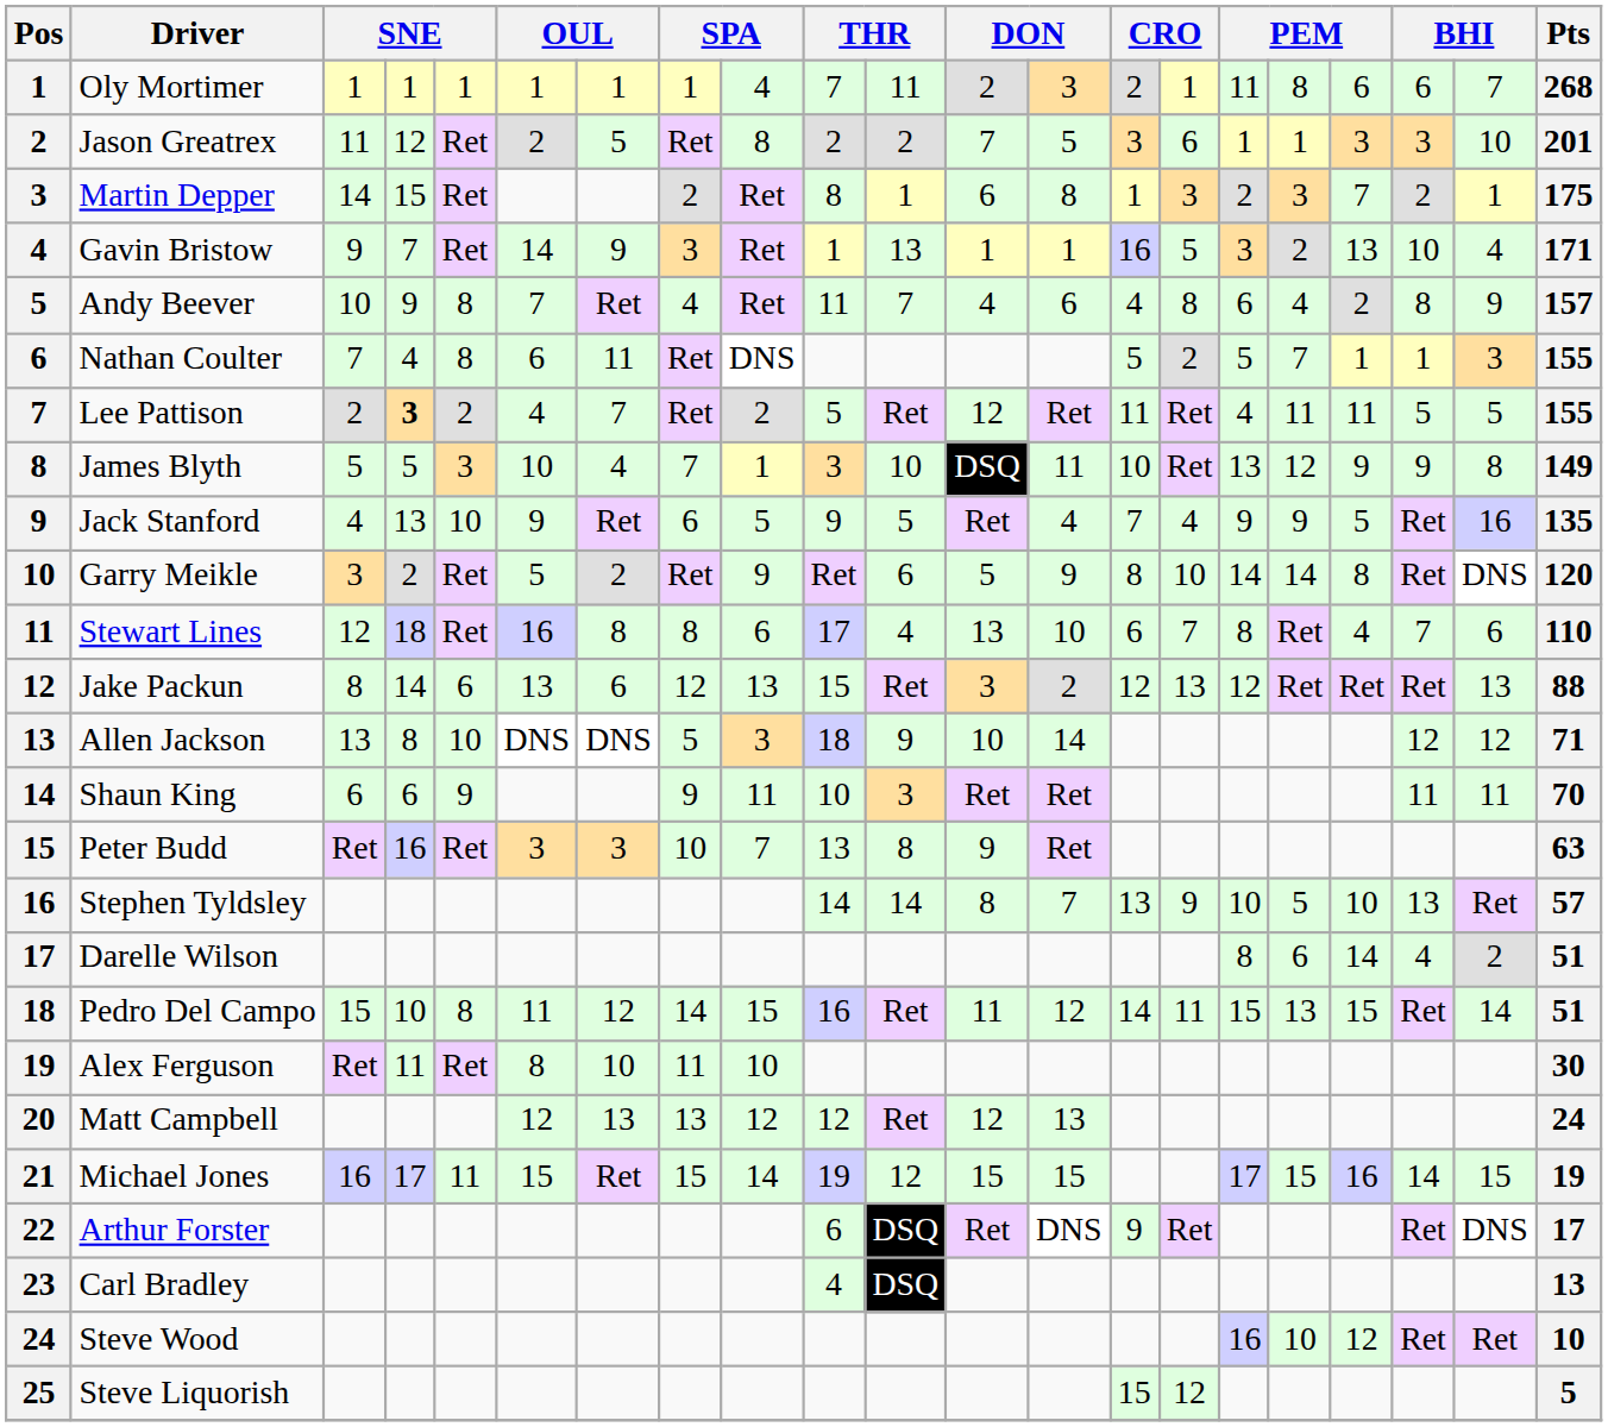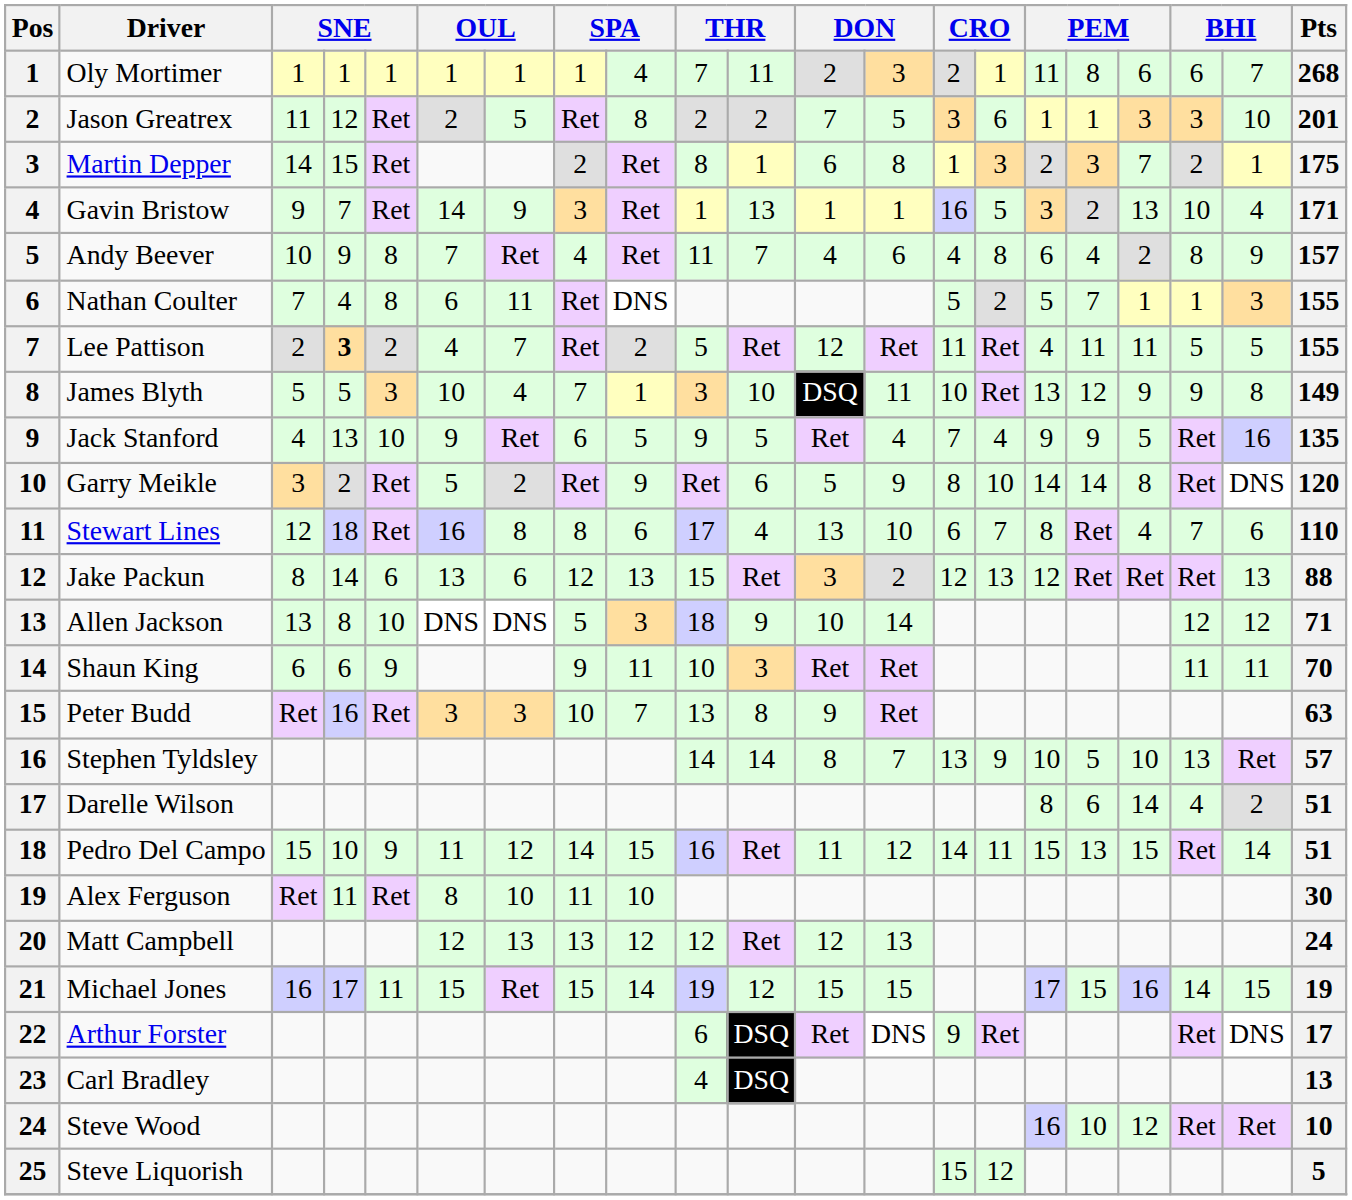Pedro Del Campo | column 5: 8 -> 9
